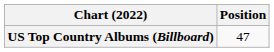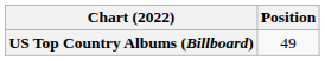US Top Country Albums (Billboard) | Position: 47 -> 49
